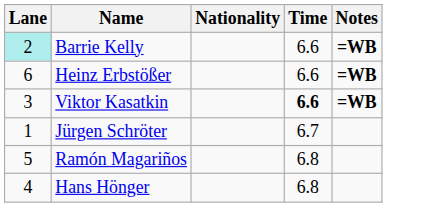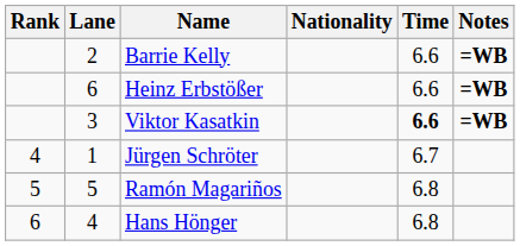+ column: Rank | 4 | 5 | 6
Barrie Kelly | Lane: paleturquoise background -> no background
